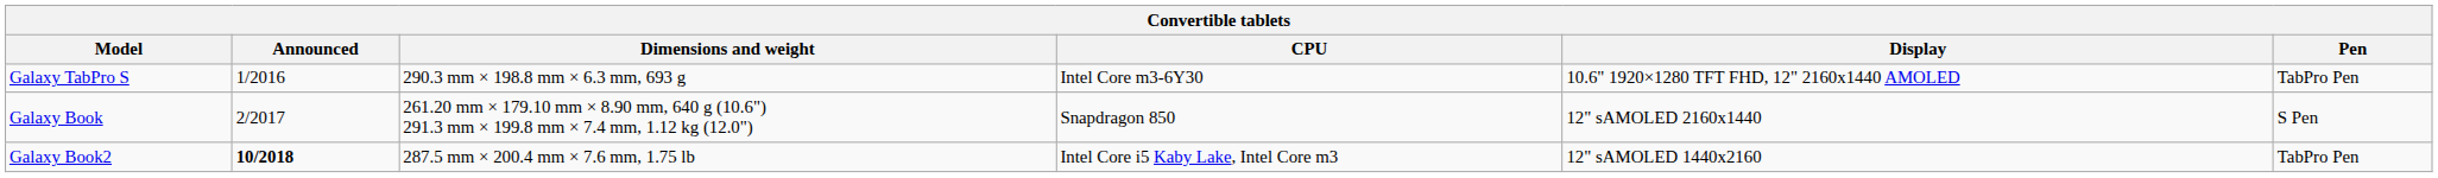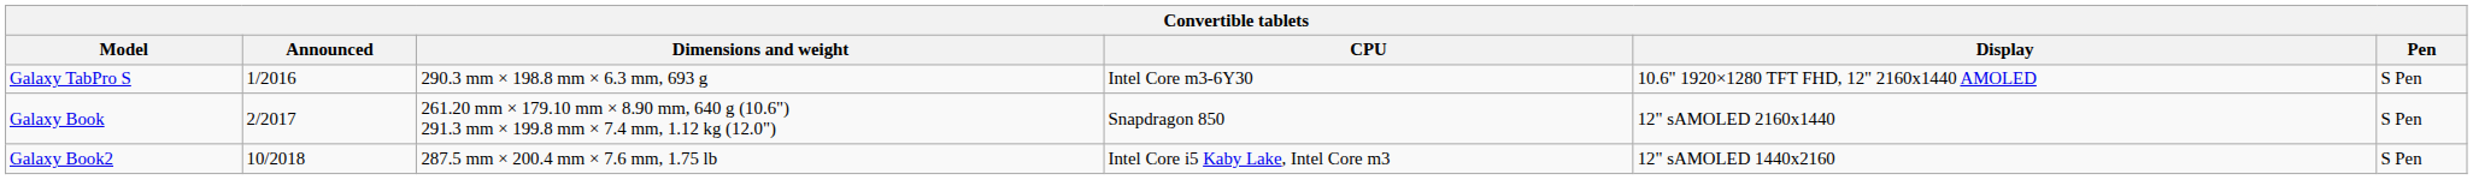Galaxy TabPro S | Pen: TabPro Pen -> S Pen
Galaxy Book2 | Announced: bold -> normal
Galaxy Book2 | Pen: TabPro Pen -> S Pen
